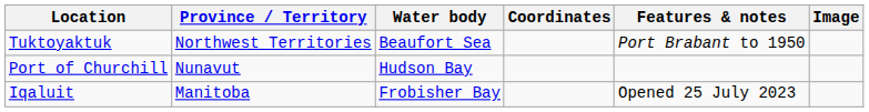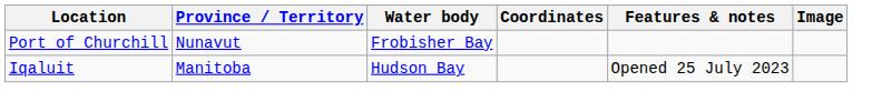- row: Tuktoyaktuk | Northwest Territories | Beaufort Sea | Port Brabant to 1950
Port of Churchill | Water body: Hudson Bay -> Frobisher Bay
Iqaluit | Water body: Frobisher Bay -> Hudson Bay
